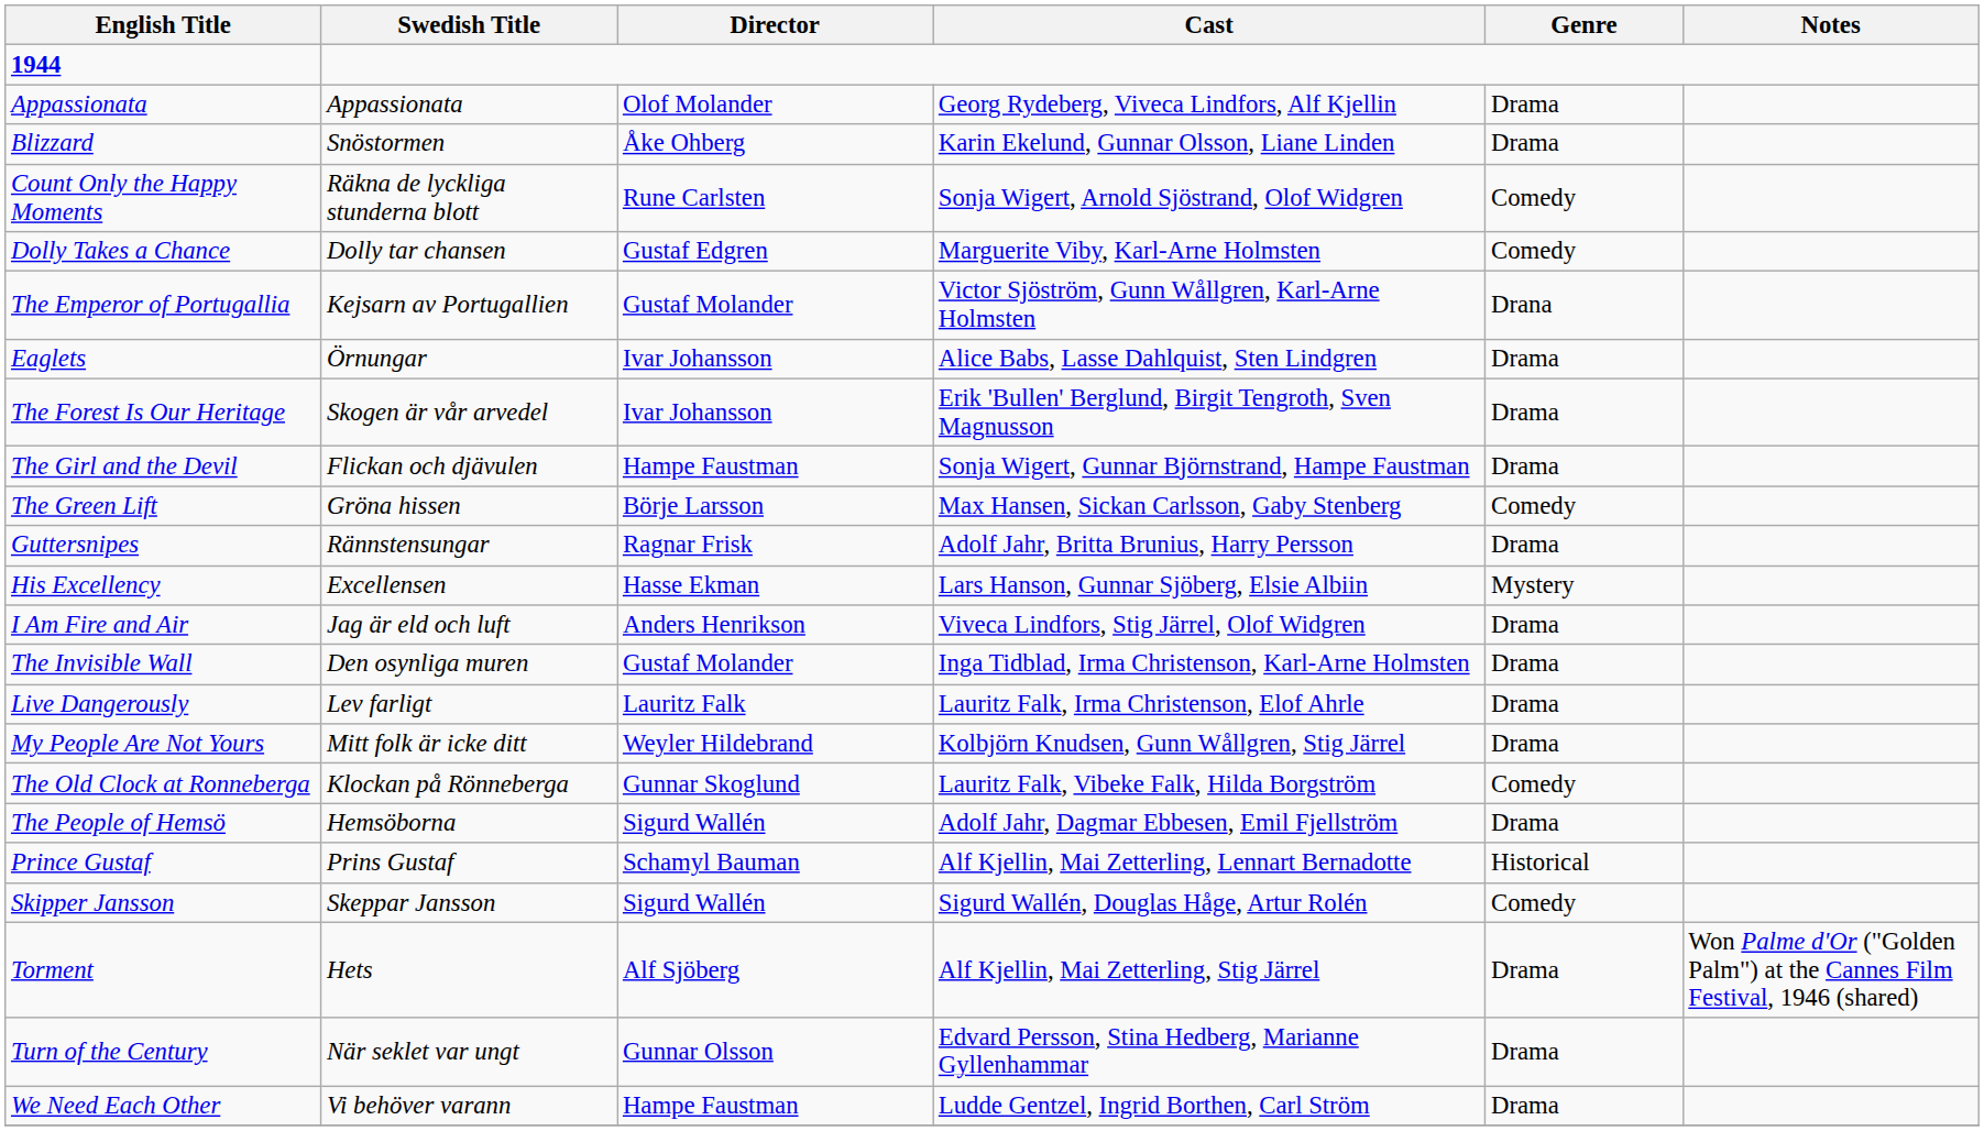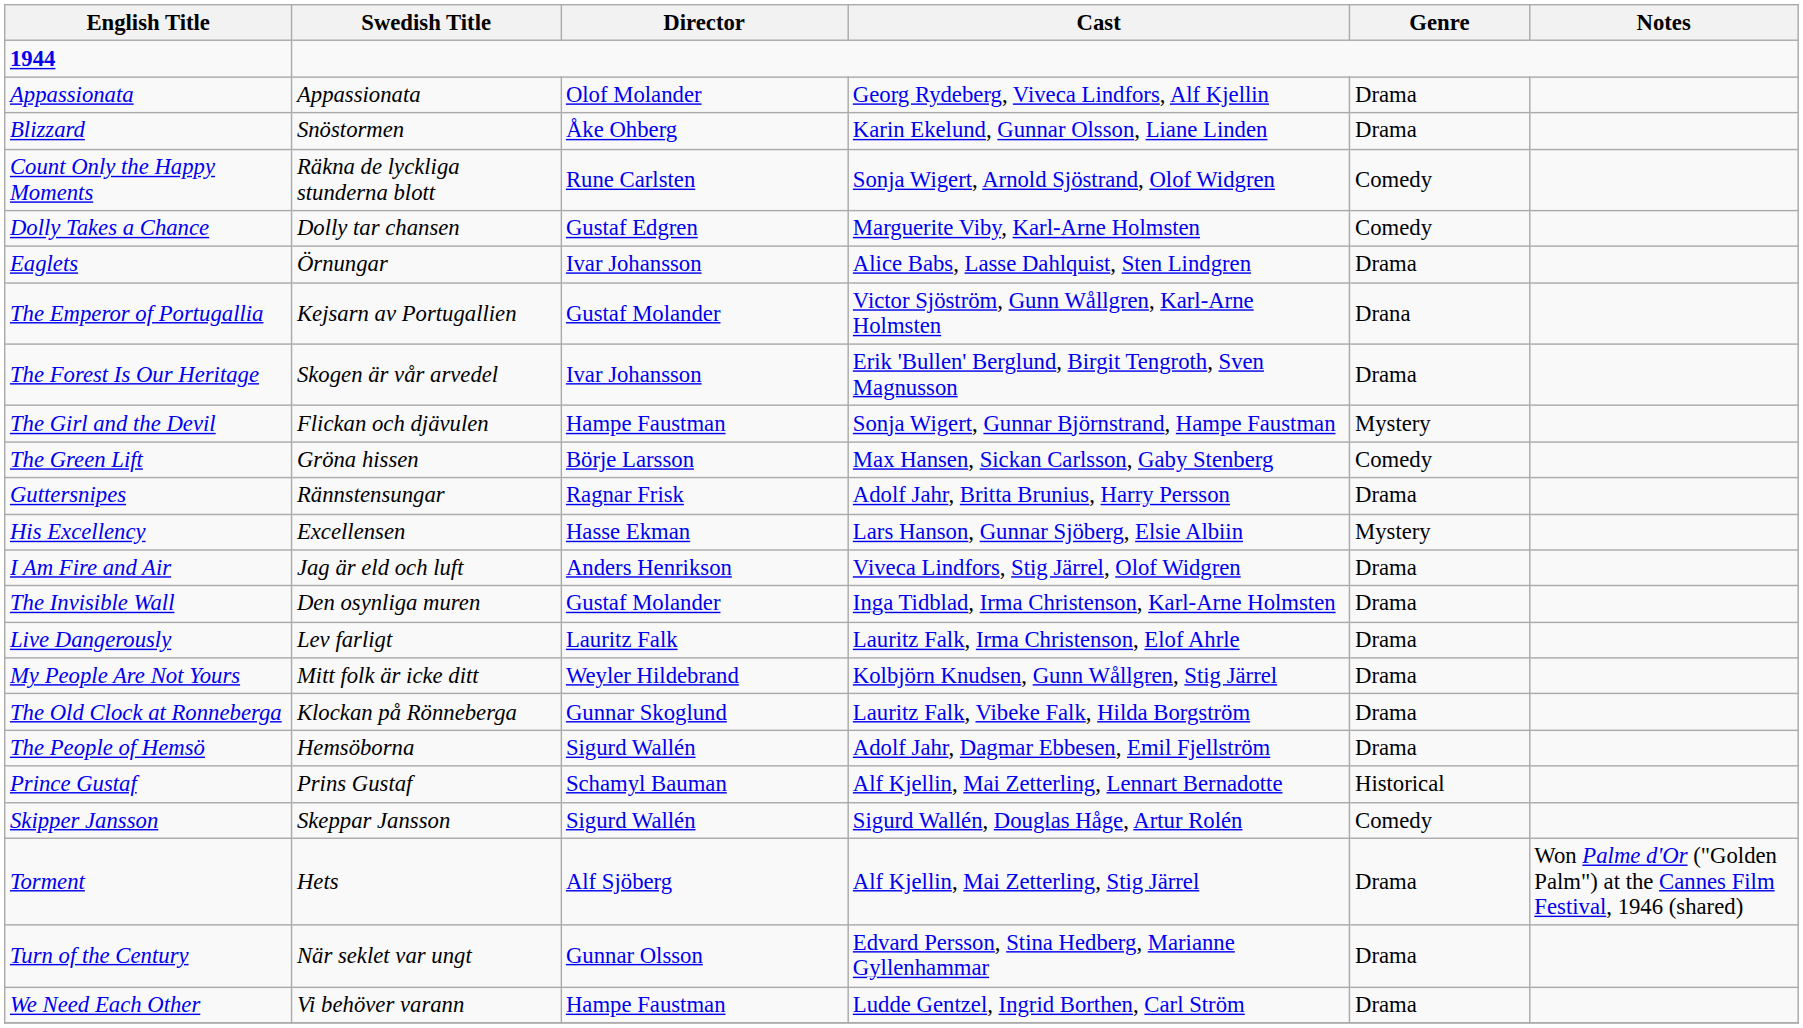rows swapped: Eaglets <-> The Emperor of Portugallia
The Girl and the Devil | Genre: Drama -> Mystery
The Old Clock at Ronneberga | Genre: Comedy -> Drama
